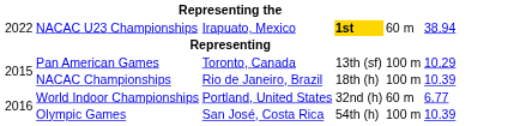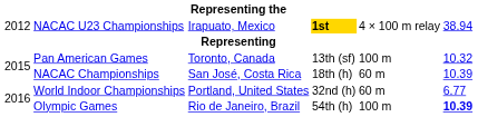NACAC U23 Championships | column 1: 2022 -> 2012
NACAC U23 Championships | column 5: 60 m -> 4 × 100 m relay
Pan American Games | column 6: 10.29 -> 10.32
NACAC Championships | column 3: Rio de Janeiro, Brazil -> San José, Costa Rica
NACAC Championships | column 5: 100 m -> 60 m
Olympic Games | column 3: San José, Costa Rica -> Rio de Janeiro, Brazil
Olympic Games | column 6: normal -> bold
